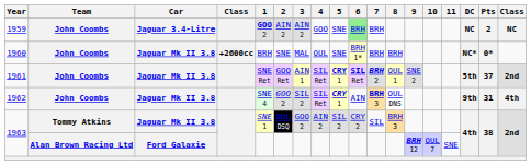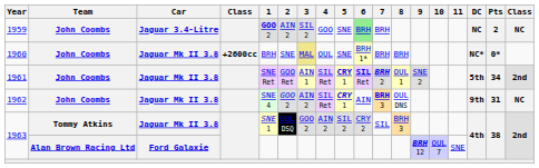1959 | 3: AIN 2 -> SIL 2
1960 | 3: no background -> khaki background
1961 | Pts: 37 -> 34
1962 | 3: SIL 2 -> AIN 2
1962 | column 18: 4th -> NC
